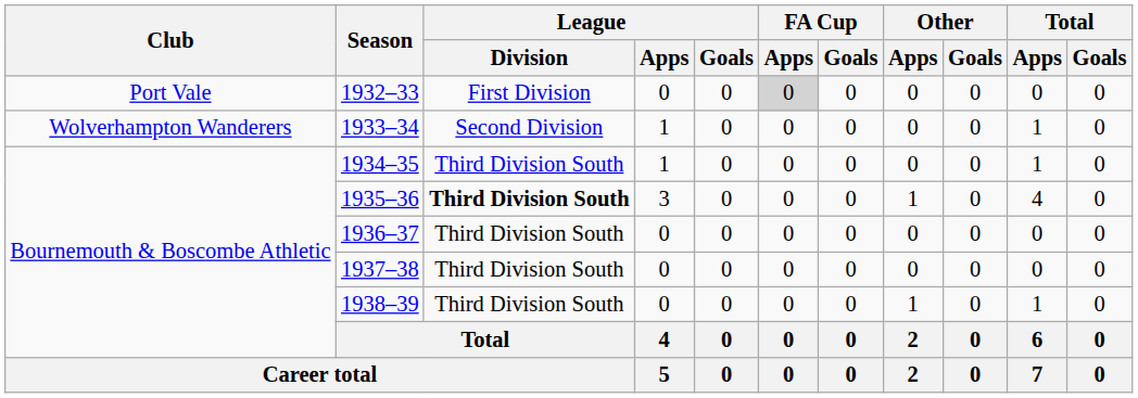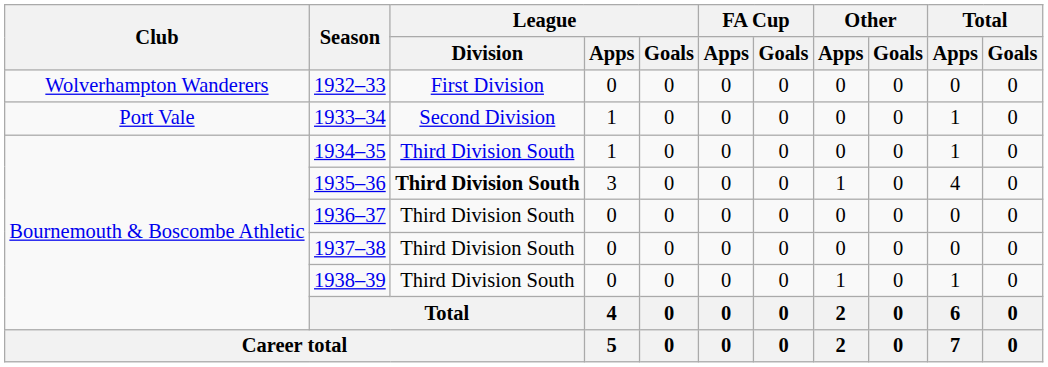1932–33 | Club: Port Vale -> Wolverhampton Wanderers
1932–33 | FA Cup / Apps: lightgrey background -> no background
1933–34 | Club: Wolverhampton Wanderers -> Port Vale
